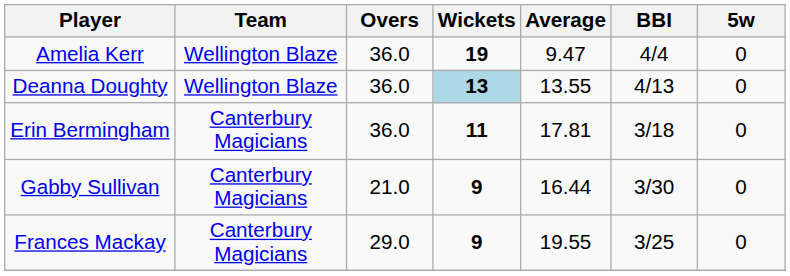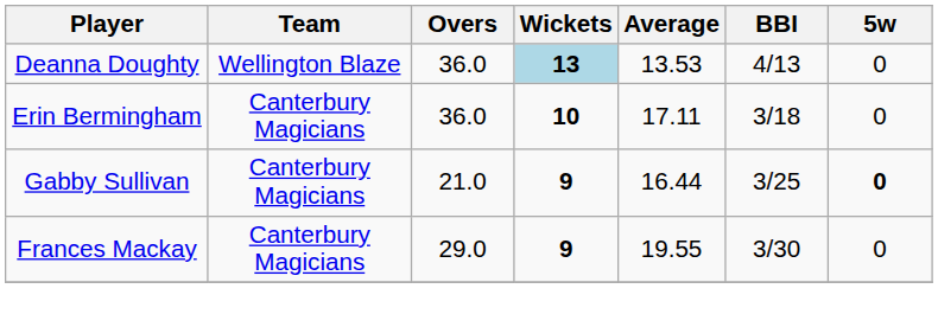- row: Amelia Kerr | Wellington Blaze | 36.0 | 19 | 9.47 | 4/4 | 0
Deanna Doughty | Average: 13.55 -> 13.53
Erin Bermingham | Wickets: 11 -> 10
Erin Bermingham | Average: 17.81 -> 17.11
Gabby Sullivan | BBI: 3/30 -> 3/25
Gabby Sullivan | 5w: normal -> bold
Frances Mackay | BBI: 3/25 -> 3/30
